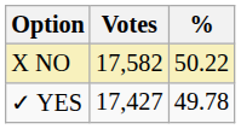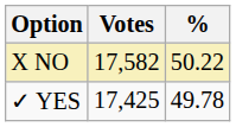✓ YES | Votes: 17,427 -> 17,425
